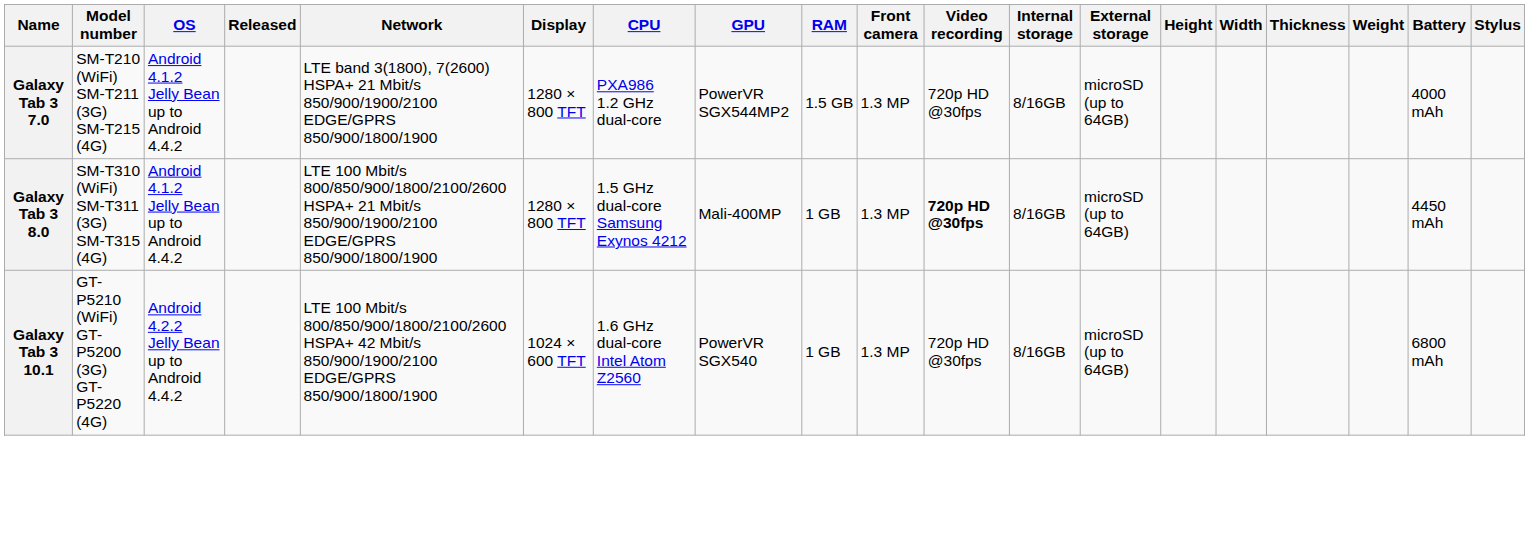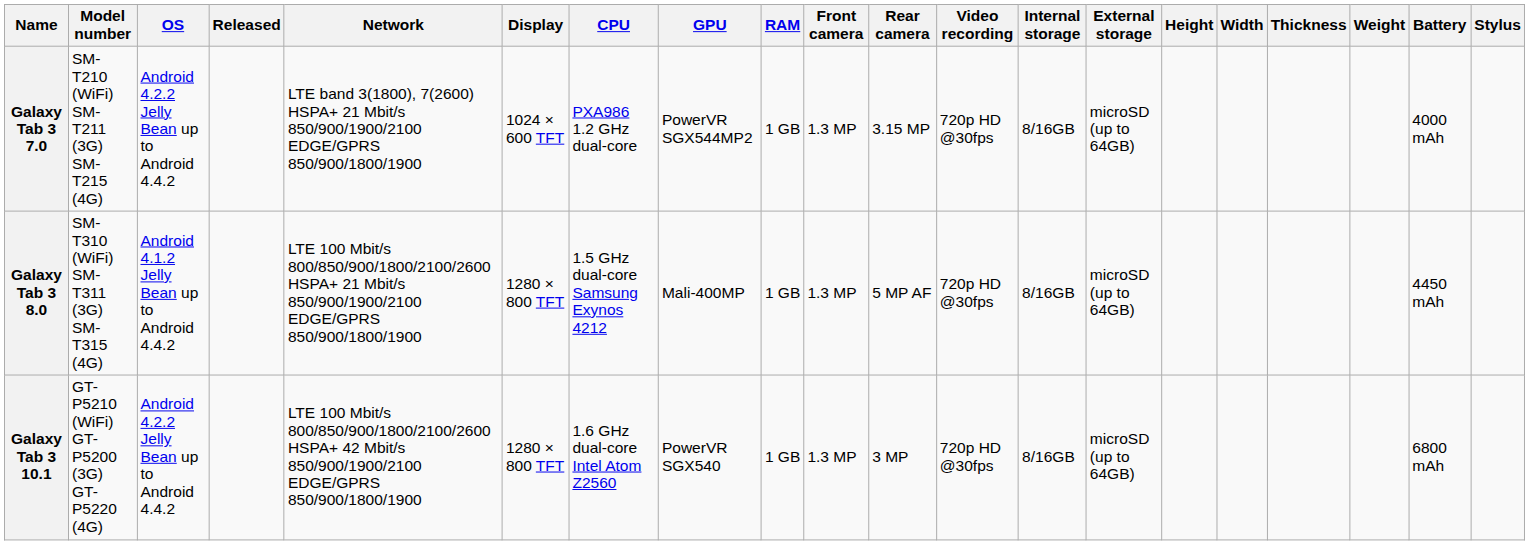+ column: Rear camera | 3.15 MP | 5 MP AF | 3 MP
Galaxy Tab 3 7.0 | OS: Android 4.1.2 Jelly Bean up to Android 4.4.2 -> Android 4.2.2 Jelly Bean up to Android 4.4.2
Galaxy Tab 3 7.0 | Display: 1280 × 800 TFT -> 1024 × 600 TFT
Galaxy Tab 3 7.0 | RAM: 1.5 GB -> 1 GB
Galaxy Tab 3 8.0 | Video recording: bold -> normal
Galaxy Tab 3 10.1 | Display: 1024 × 600 TFT -> 1280 × 800 TFT
